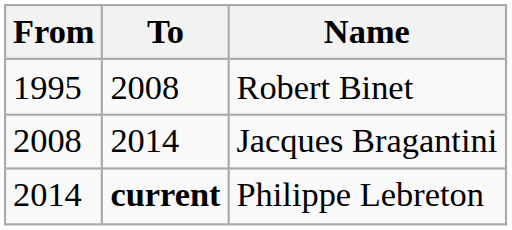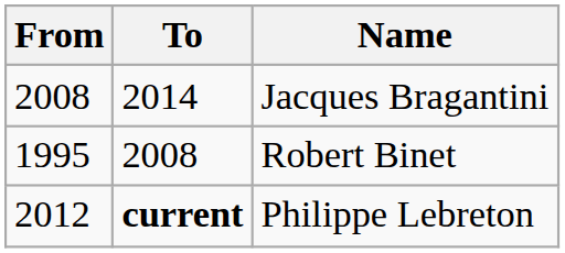rows swapped: Robert Binet <-> Jacques Bragantini
Philippe Lebreton | From: 2014 -> 2012
